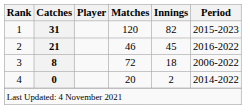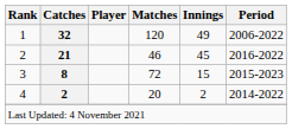1 | Catches: 31 -> 32
1 | Innings: 82 -> 49
1 | Period: 2015-2023 -> 2006-2022
3 | Innings: 18 -> 15
3 | Period: 2006-2022 -> 2015-2023
4 | Catches: 0 -> 2
